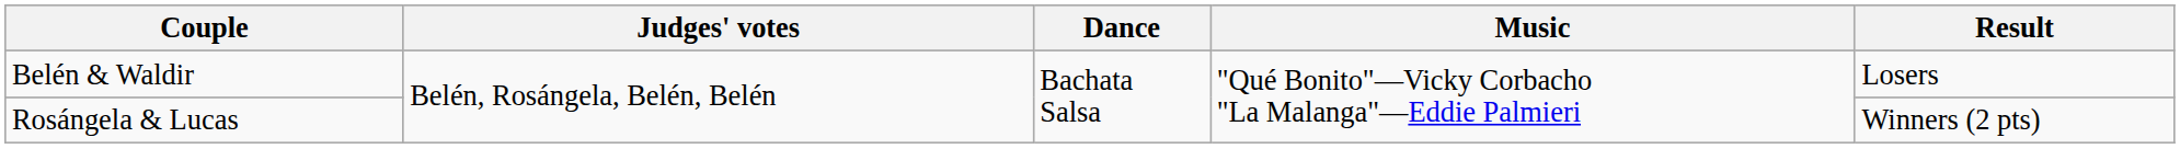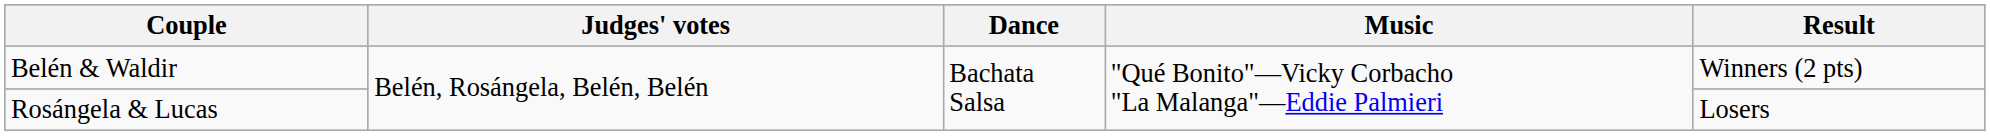Belén & Waldir | Result: Losers -> Winners (2 pts)
Rosángela & Lucas | Result: Winners (2 pts) -> Losers
